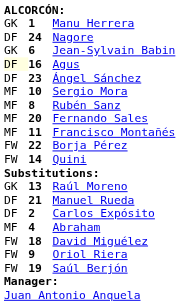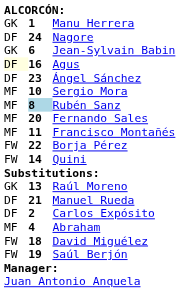Rubén Sanz | column 2: no background -> lightblue background
- row: FW | 9 | Oriol Riera
